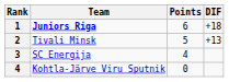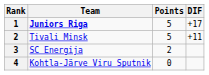Juniors Riga | Points: 6 -> 5
Juniors Riga | DIF: +18 -> +17
Tivali Minsk | DIF: +13 -> +11
SC Energija | Points: 4 -> 2
